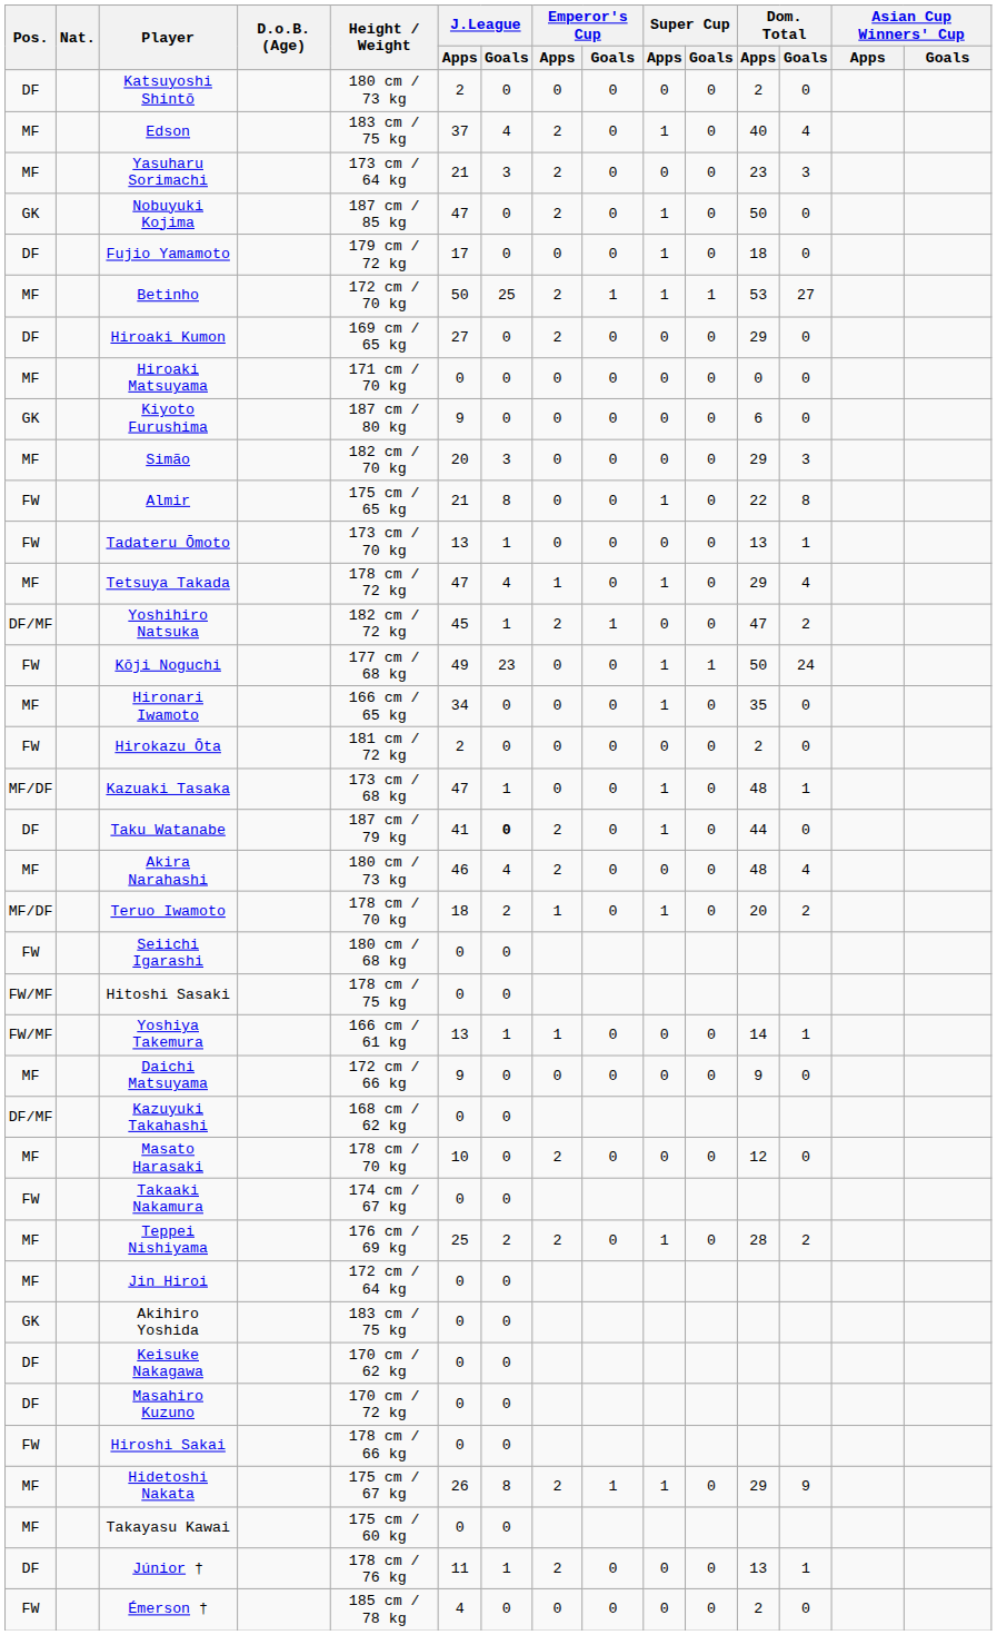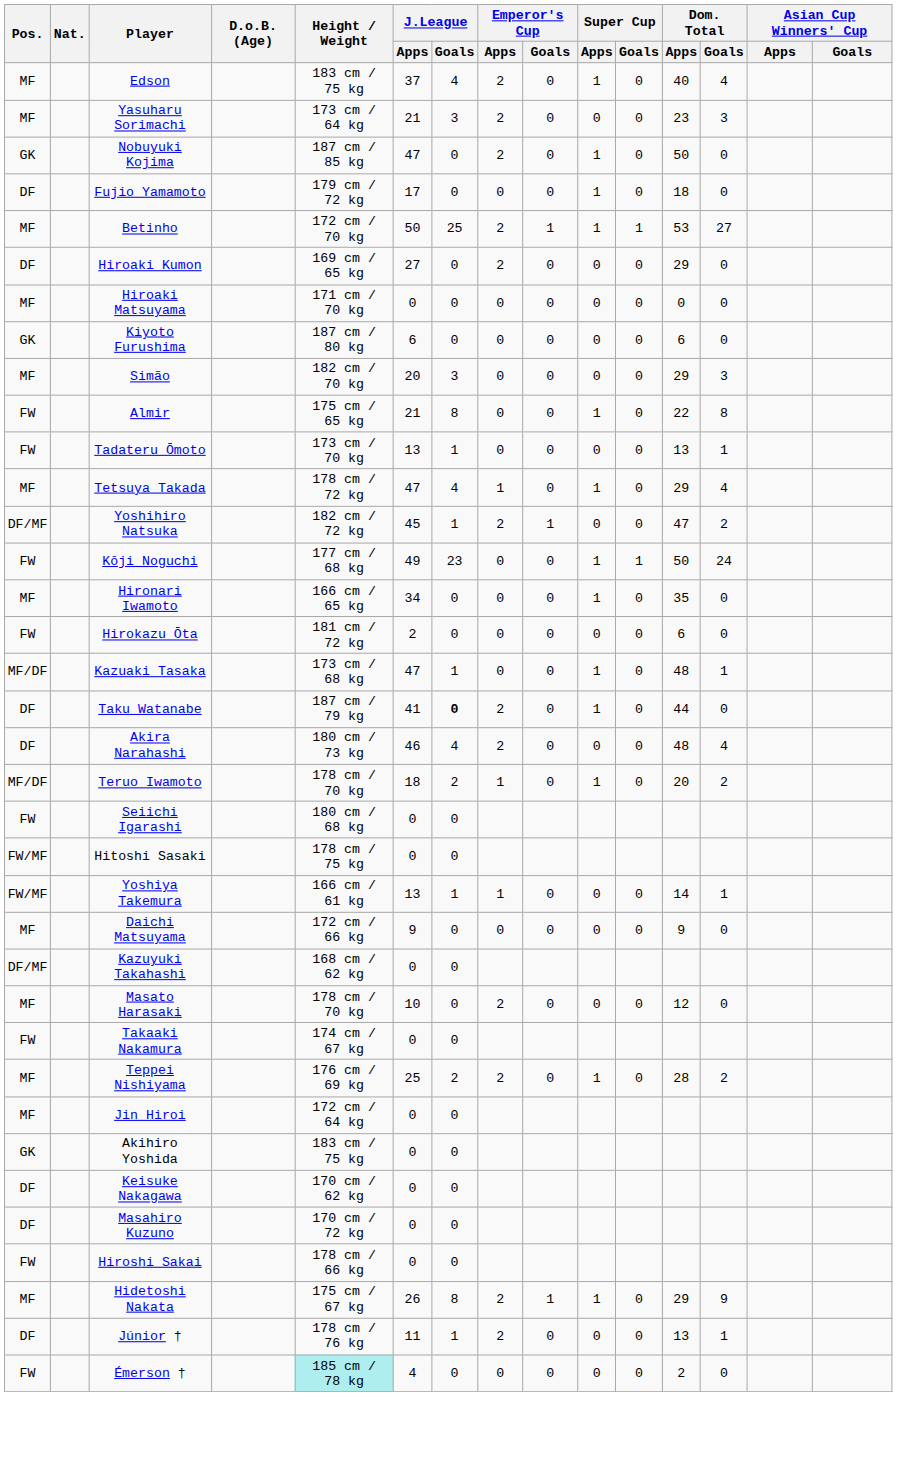- row: DF | Katsuyoshi Shintō | 180 cm / 73 kg | 2 | 0 | 0 | 0 | 0 | 0 | 2 | 0
Kiyoto Furushima | J.League / Apps: 9 -> 6
Hirokazu Ōta | Dom. Total / Apps: 2 -> 6
Akira Narahashi | Pos.: MF -> DF
- row: MF | Takayasu Kawai | 175 cm / 60 kg | 0 | 0
Émerson † | Height / Weight: no background -> paleturquoise background
